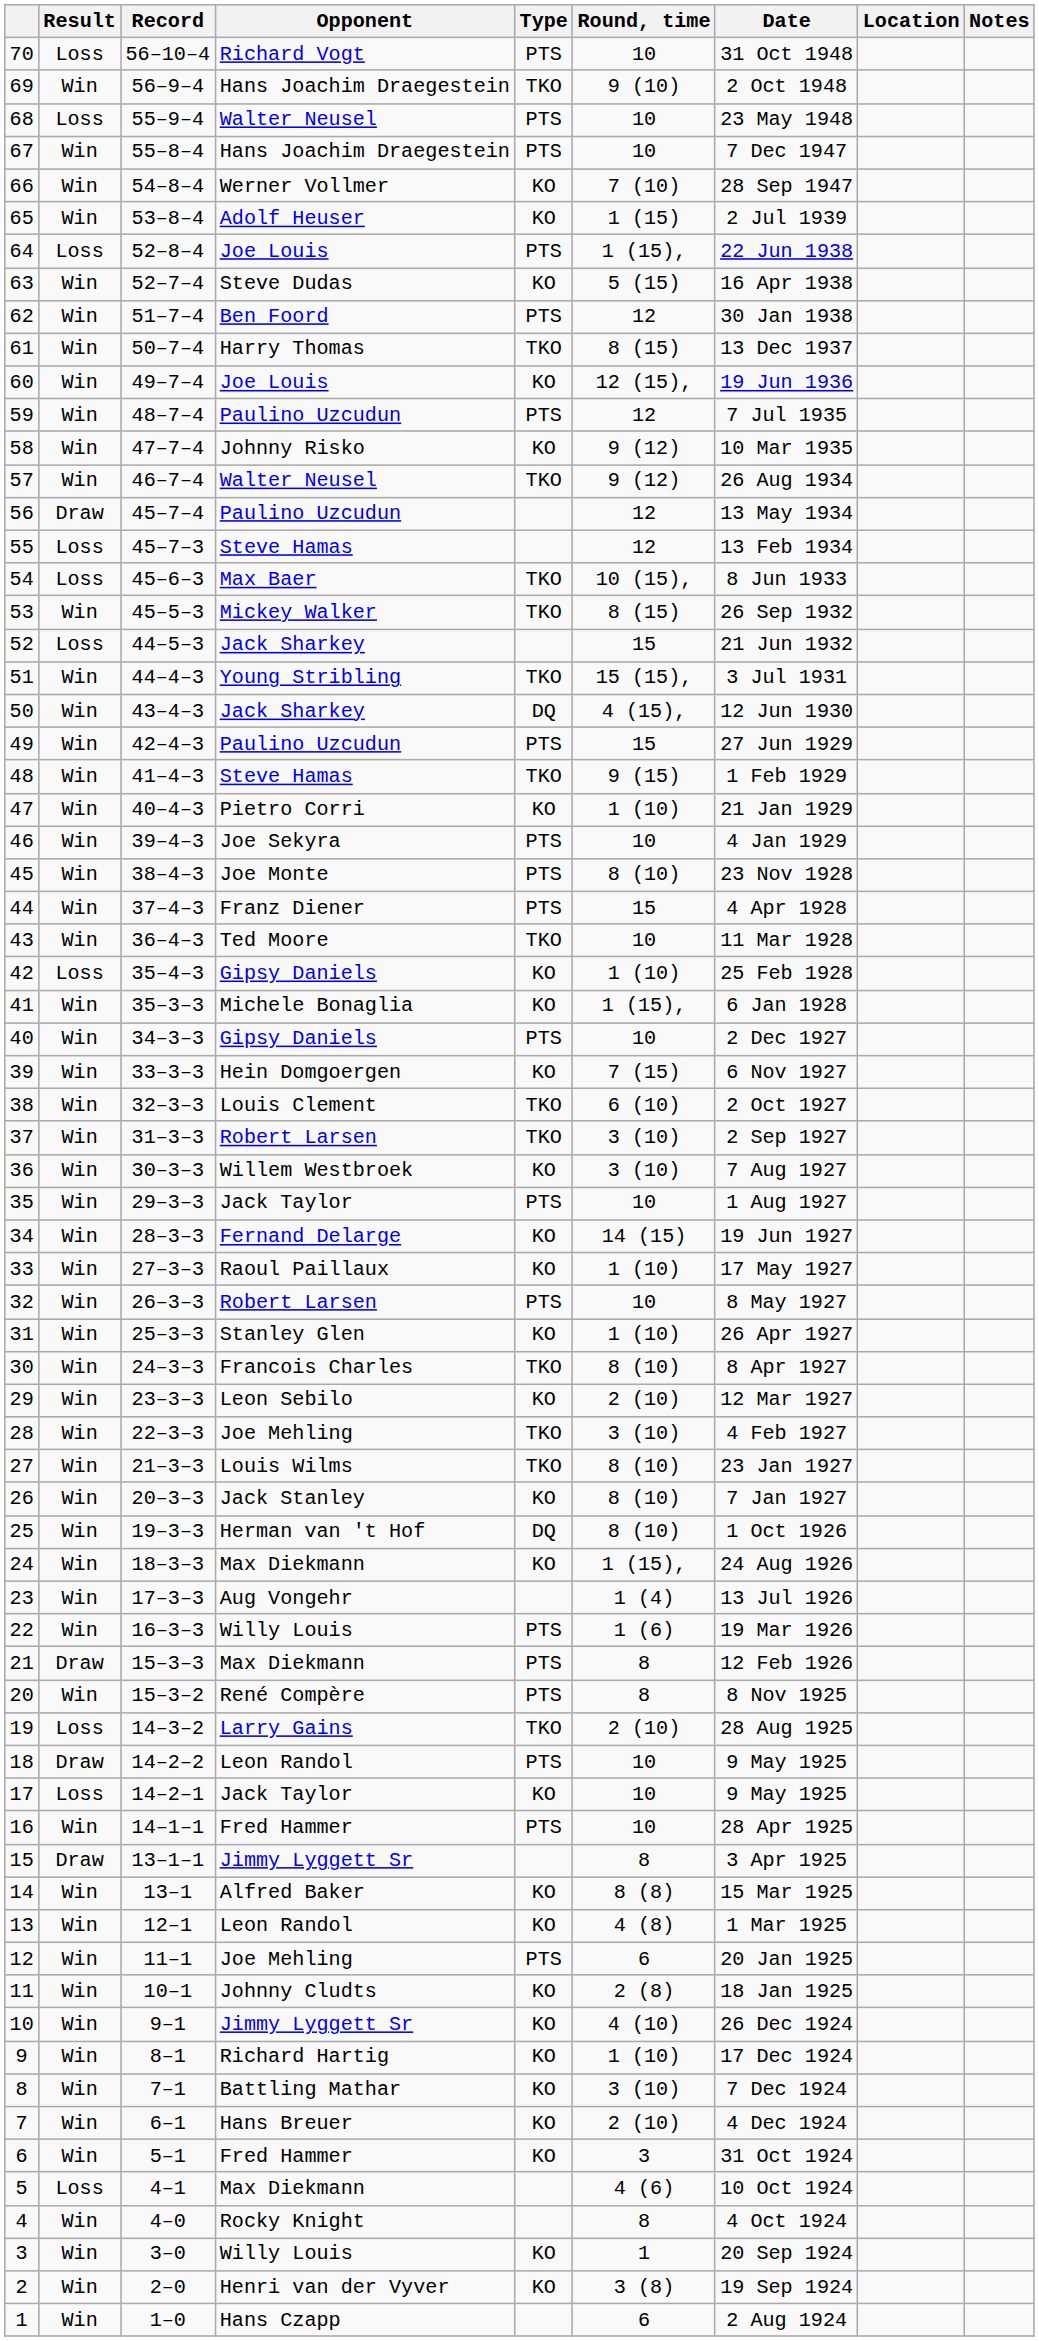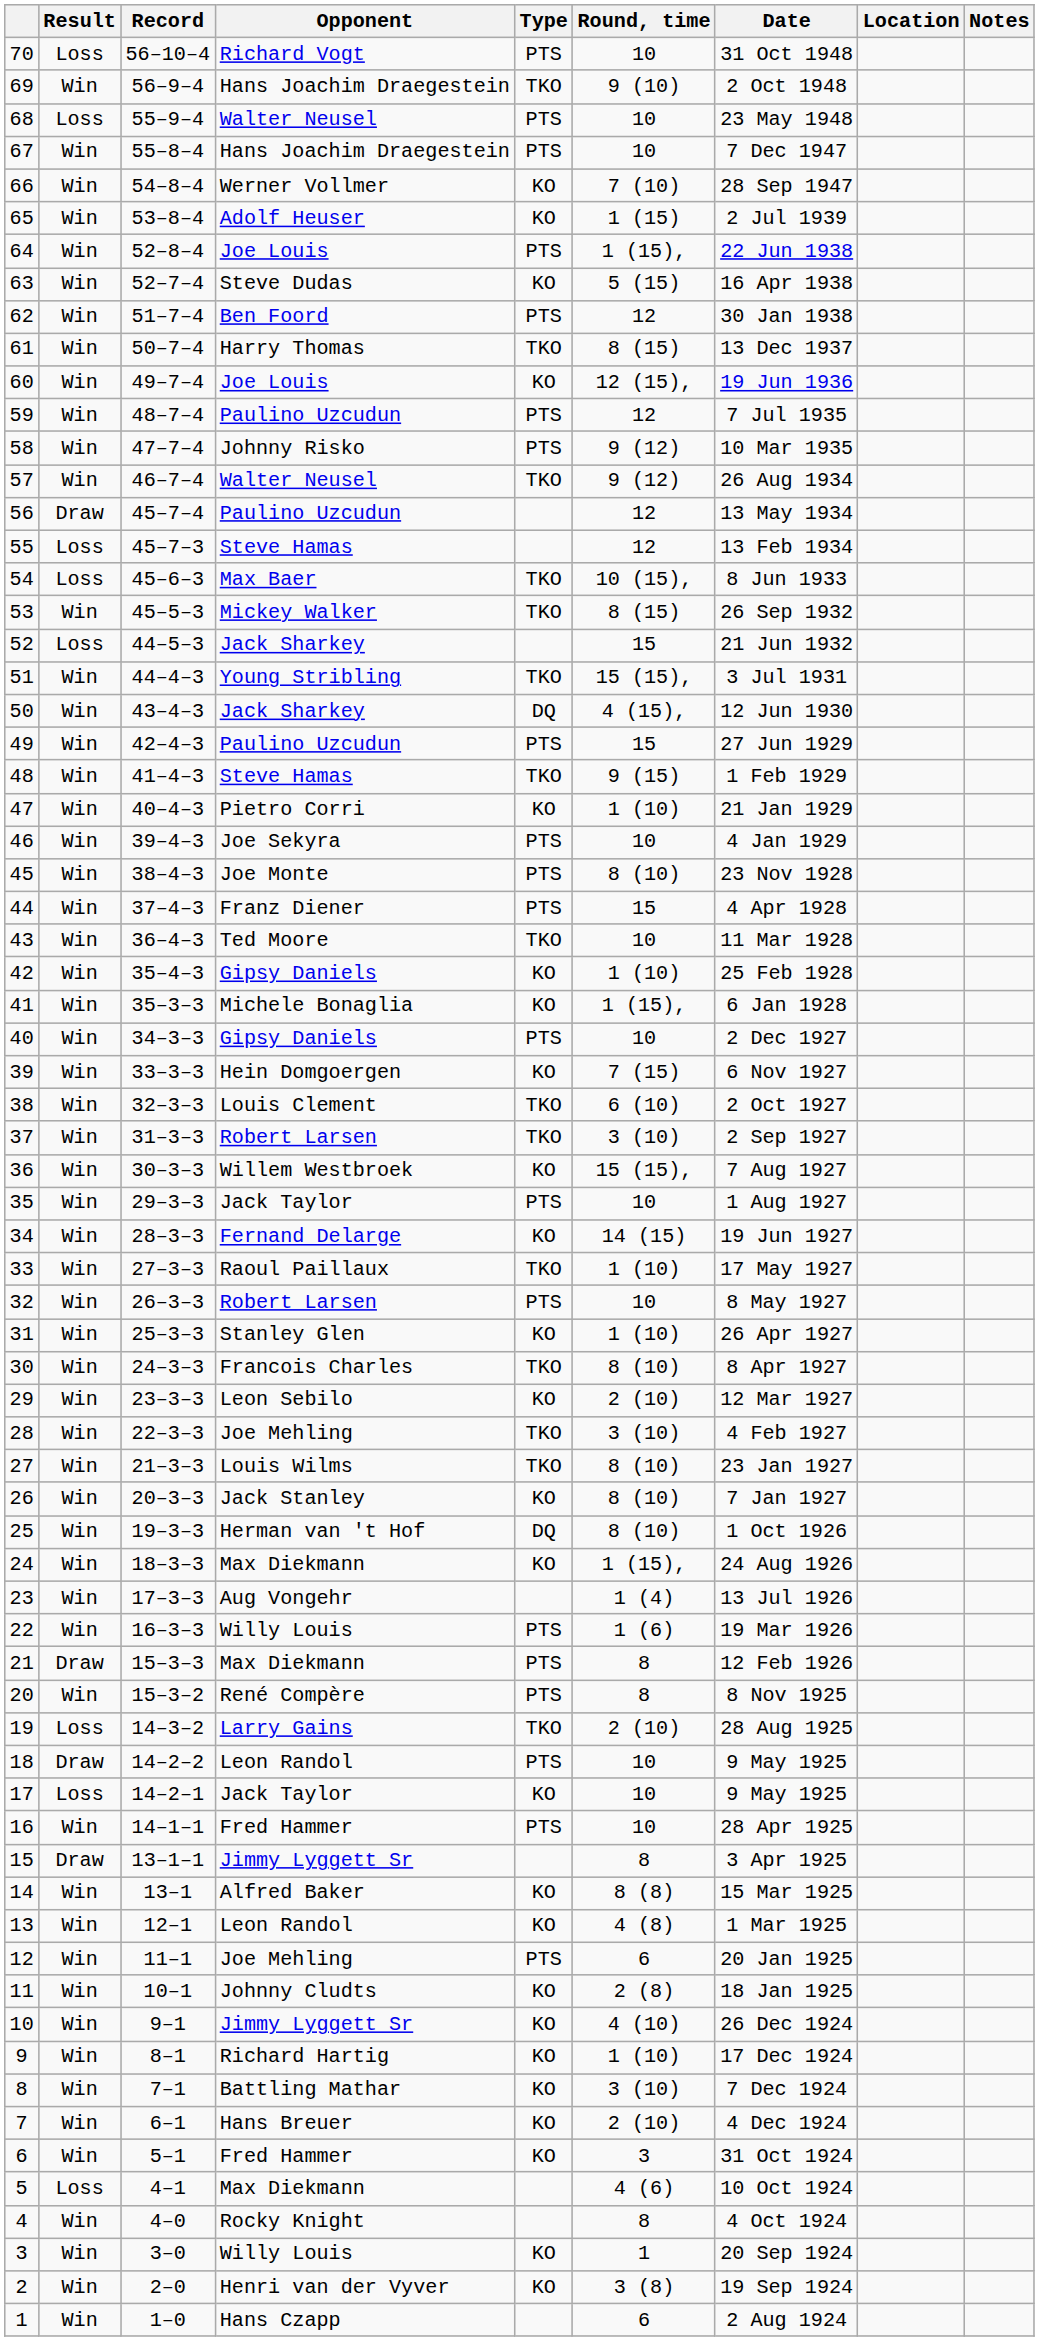64 | Result: Loss -> Win
58 | Type: KO -> PTS
42 | Result: Loss -> Win
36 | Round, time: 3 (10) -> 15 (15),
33 | Type: KO -> TKO
